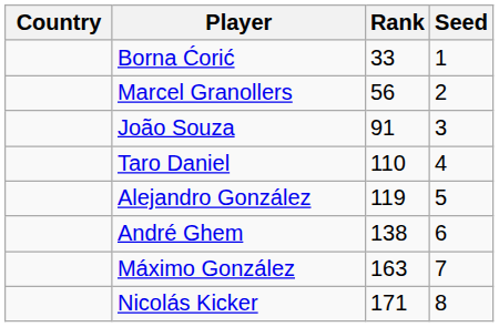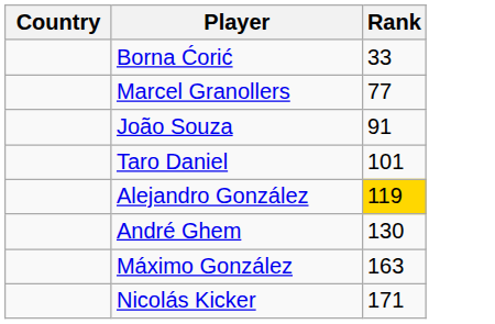- column: Seed | 1 | 2 | 3 | 4 | 5 | 6 | 7 | 8
Marcel Granollers | Rank: 56 -> 77
Taro Daniel | Rank: 110 -> 101
Alejandro González | Rank: no background -> gold background
André Ghem | Rank: 138 -> 130
